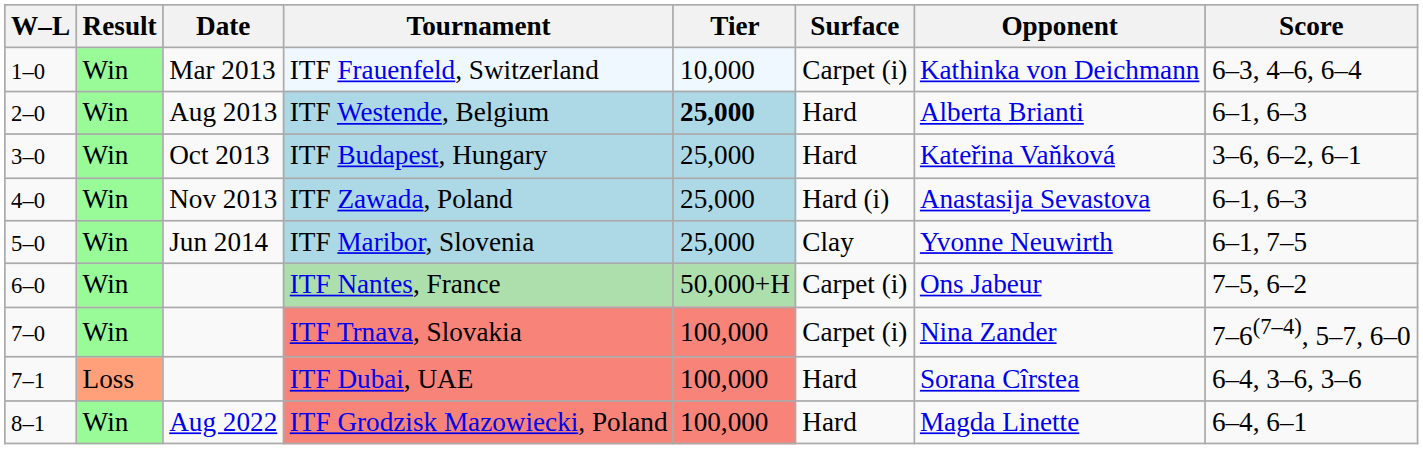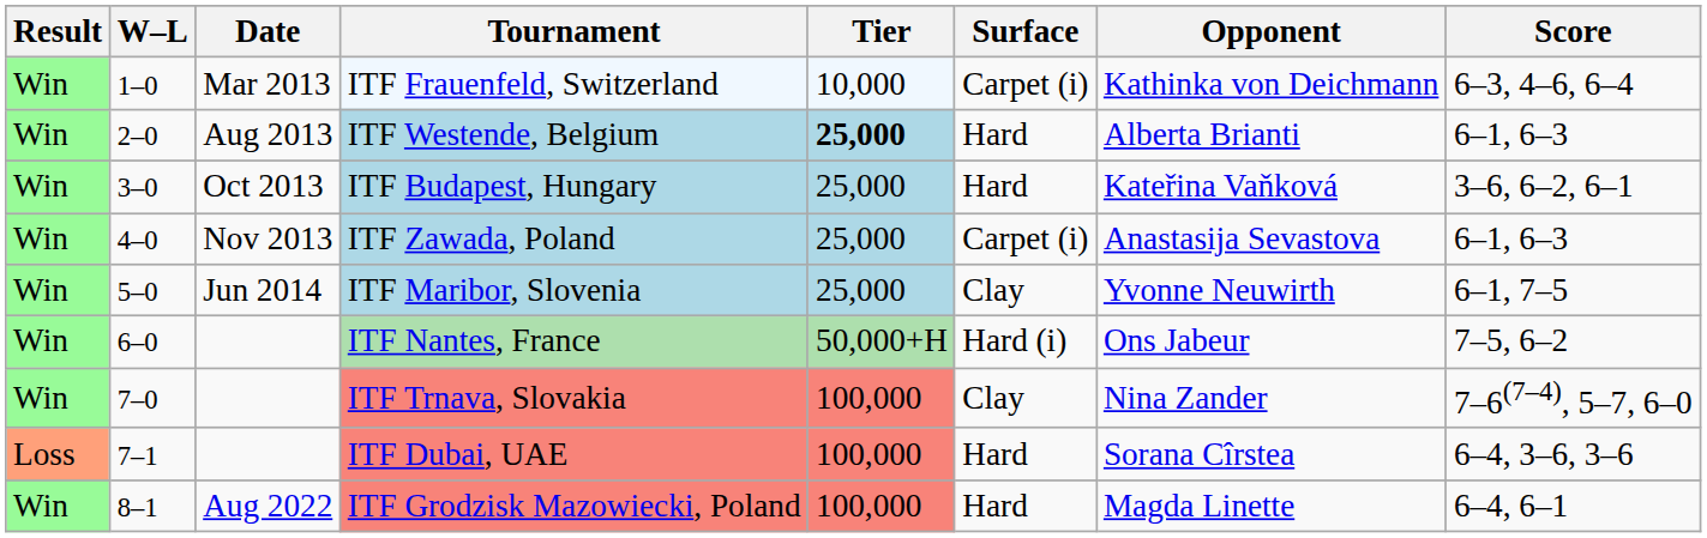columns swapped: Result <-> W–L
ITF Zawada, Poland | Surface: Hard (i) -> Carpet (i)
ITF Nantes, France | Surface: Carpet (i) -> Hard (i)
ITF Trnava, Slovakia | Surface: Carpet (i) -> Clay
